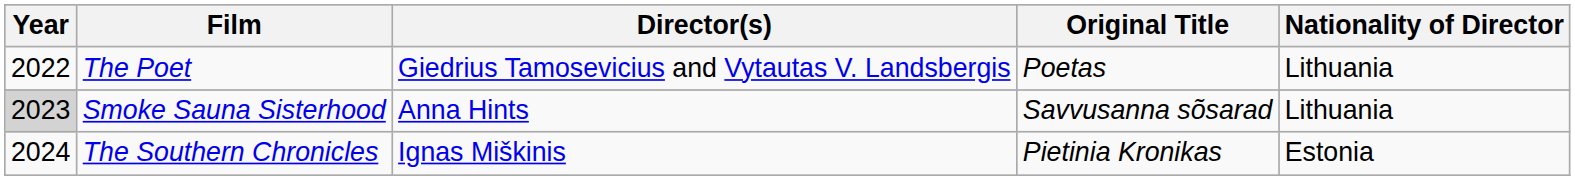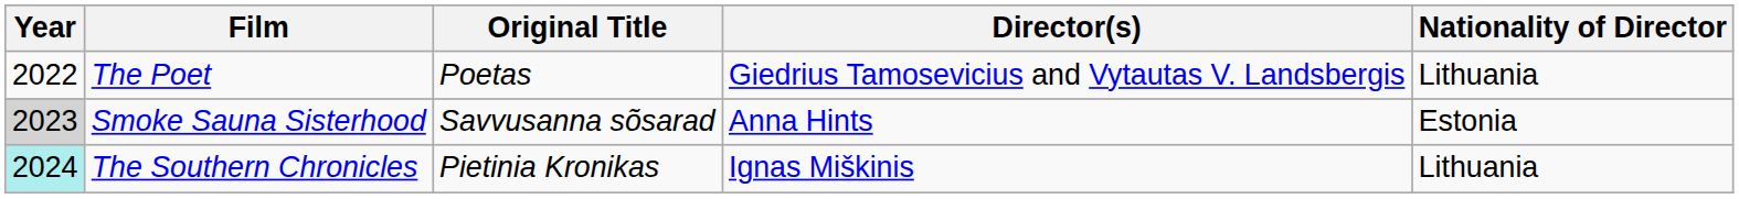columns swapped: Original Title <-> Director(s)
Smoke Sauna Sisterhood | Nationality of Director: Lithuania -> Estonia
The Southern Chronicles | Year: no background -> paleturquoise background
The Southern Chronicles | Nationality of Director: Estonia -> Lithuania
